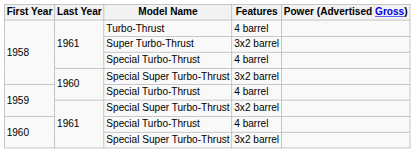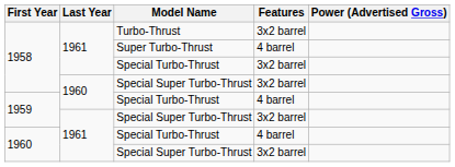Turbo-Thrust | Features: 4 barrel -> 3x2 barrel
Super Turbo-Thrust | Features: 3x2 barrel -> 4 barrel
1958 / Special Turbo-Thrust | Features: 4 barrel -> 3x2 barrel
